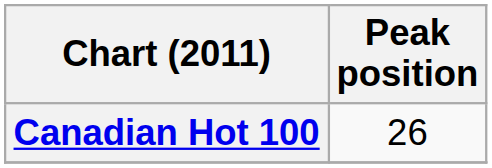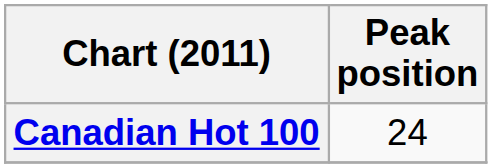Canadian Hot 100 | Peak position: 26 -> 24
